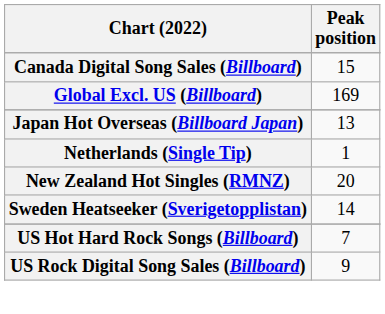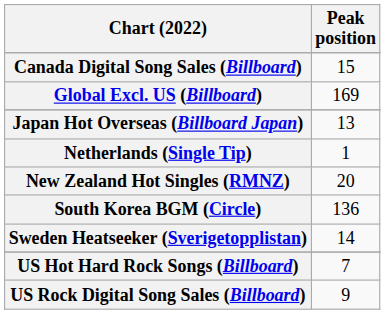+ row: South Korea BGM (Circle) | 136
